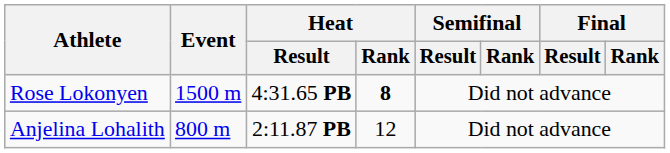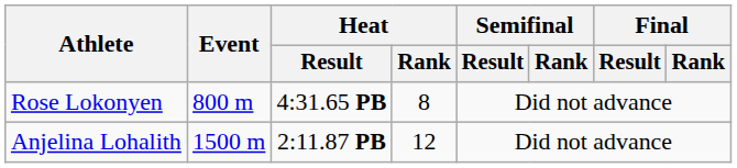Rose Lokonyen | Event: 1500 m -> 800 m
Rose Lokonyen | Heat / Rank: bold -> normal
Anjelina Lohalith | Event: 800 m -> 1500 m
